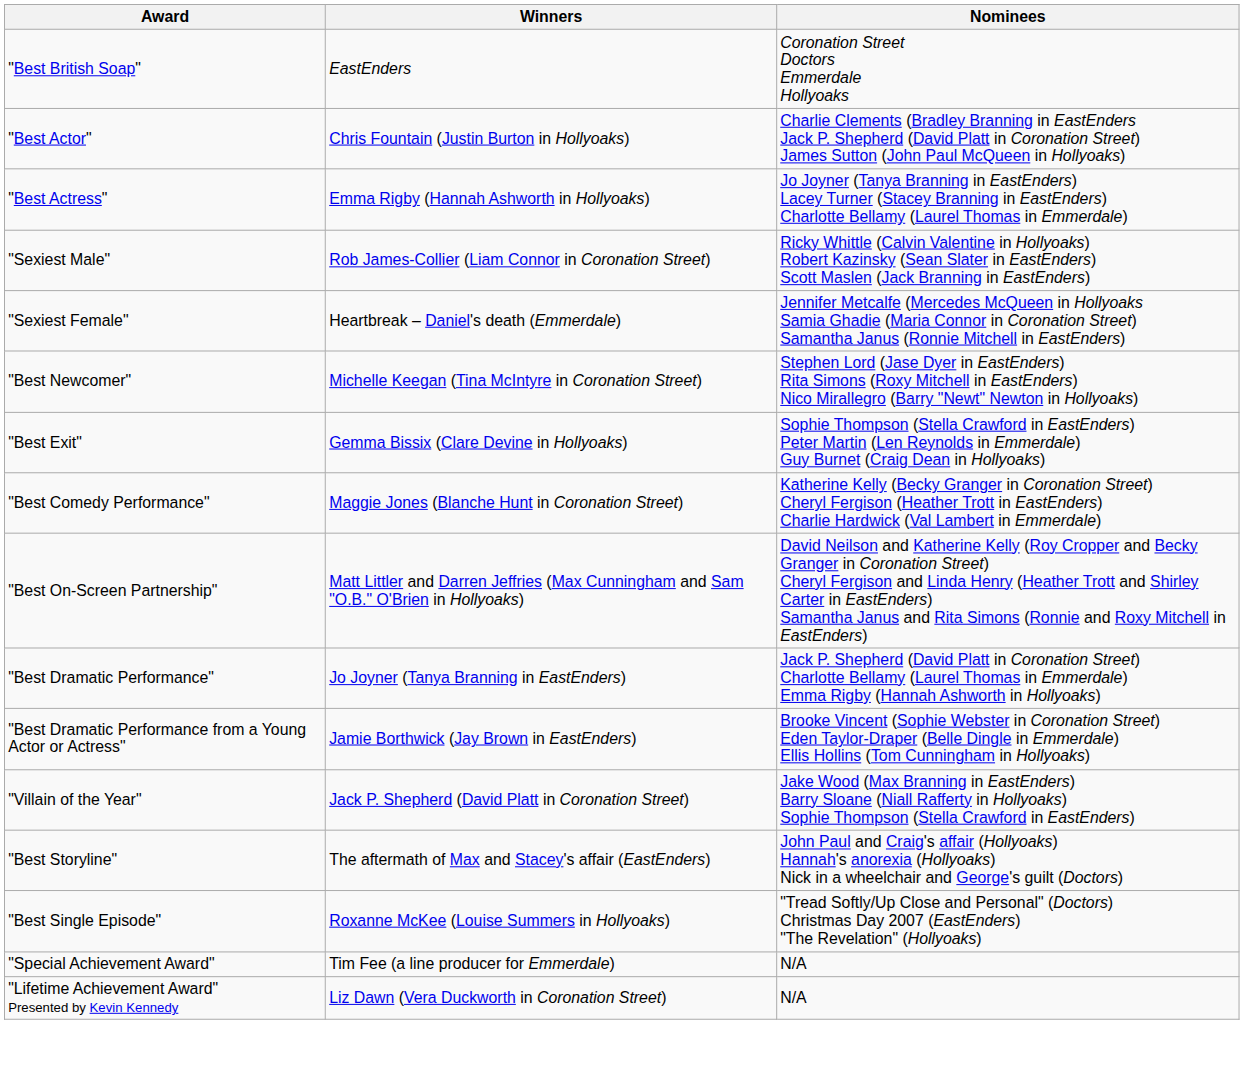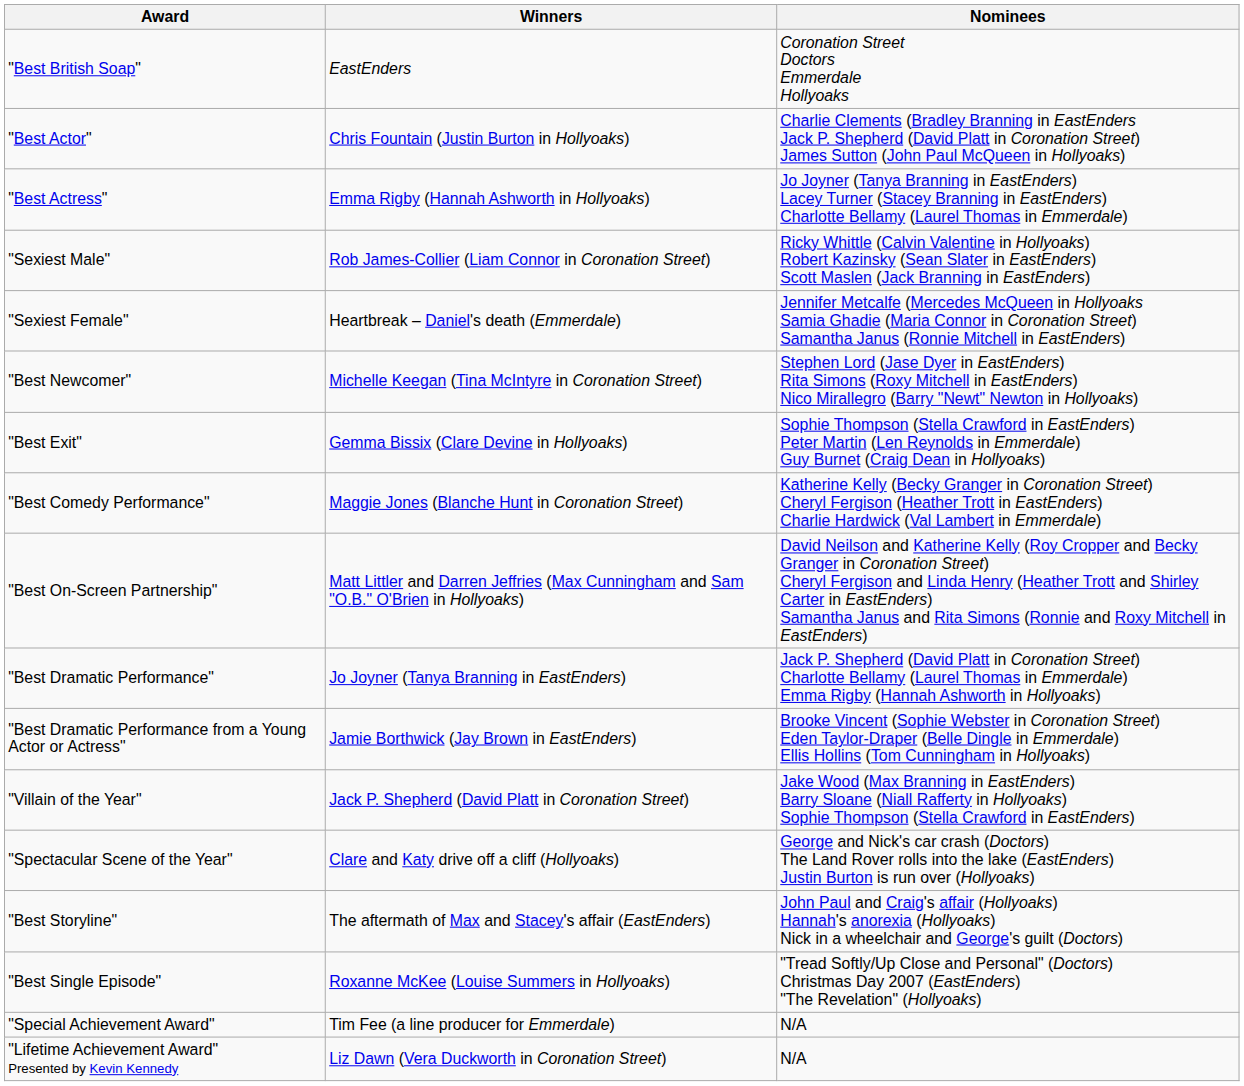+ row: "Spectacular Scene of the Year" | Clare and Katy drive off a cliff (Hollyoaks) | George and Nick's car crash (Doctors) The Land Rover rolls into the lake (EastEnders) Justin Burton is run over (Hollyoaks)
